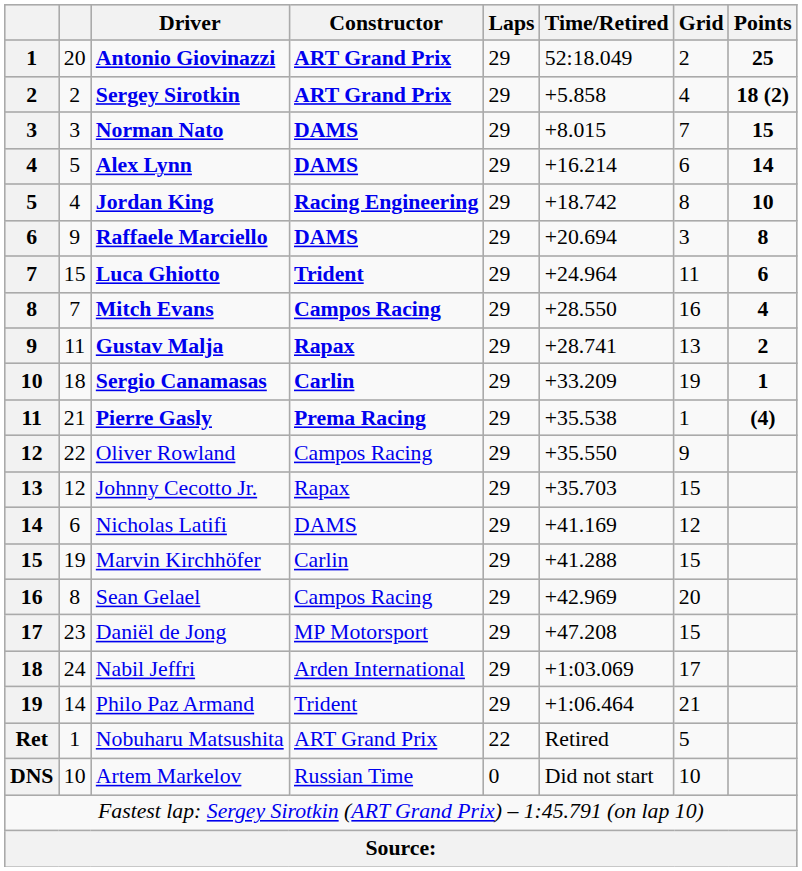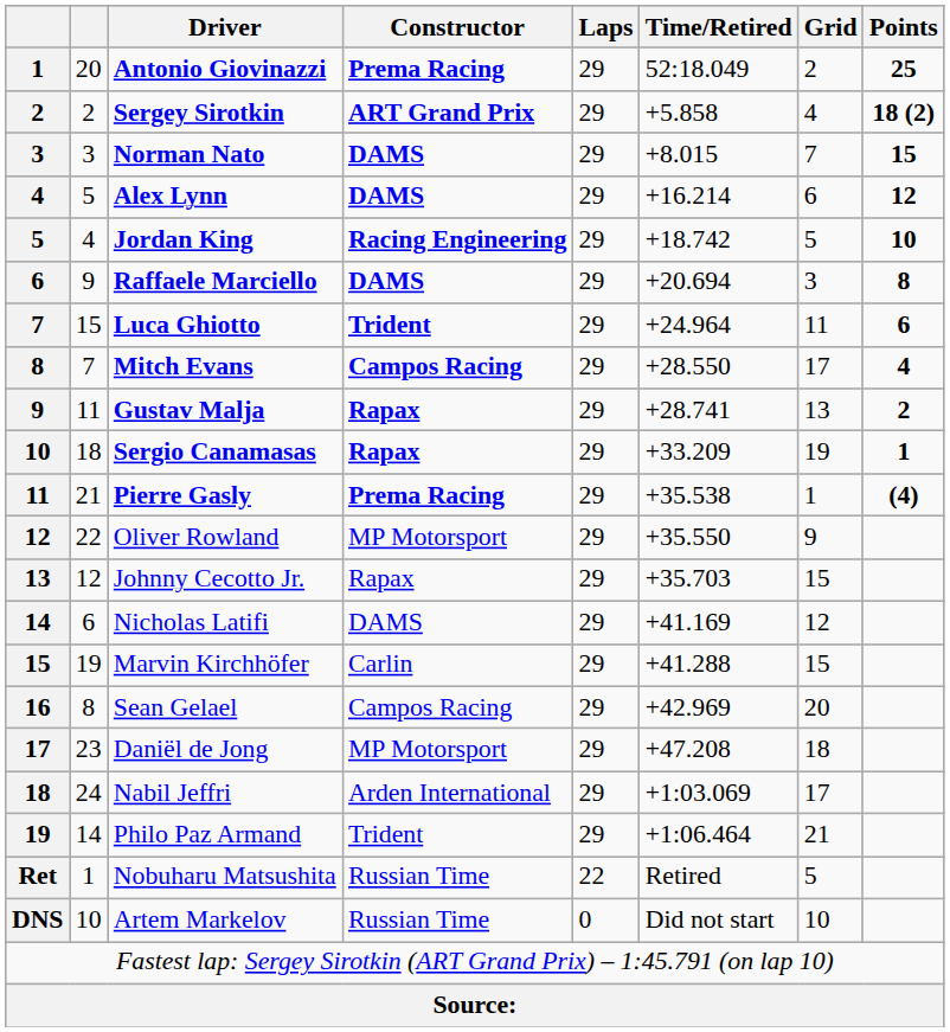Antonio Giovinazzi | Constructor: ART Grand Prix -> Prema Racing
Alex Lynn | Points: 14 -> 12
Jordan King | Grid: 8 -> 5
Mitch Evans | Grid: 16 -> 17
Sergio Canamasas | Constructor: Carlin -> Rapax
Oliver Rowland | Constructor: Campos Racing -> MP Motorsport
Daniël de Jong | Grid: 15 -> 18
Nobuharu Matsushita | Constructor: ART Grand Prix -> Russian Time
